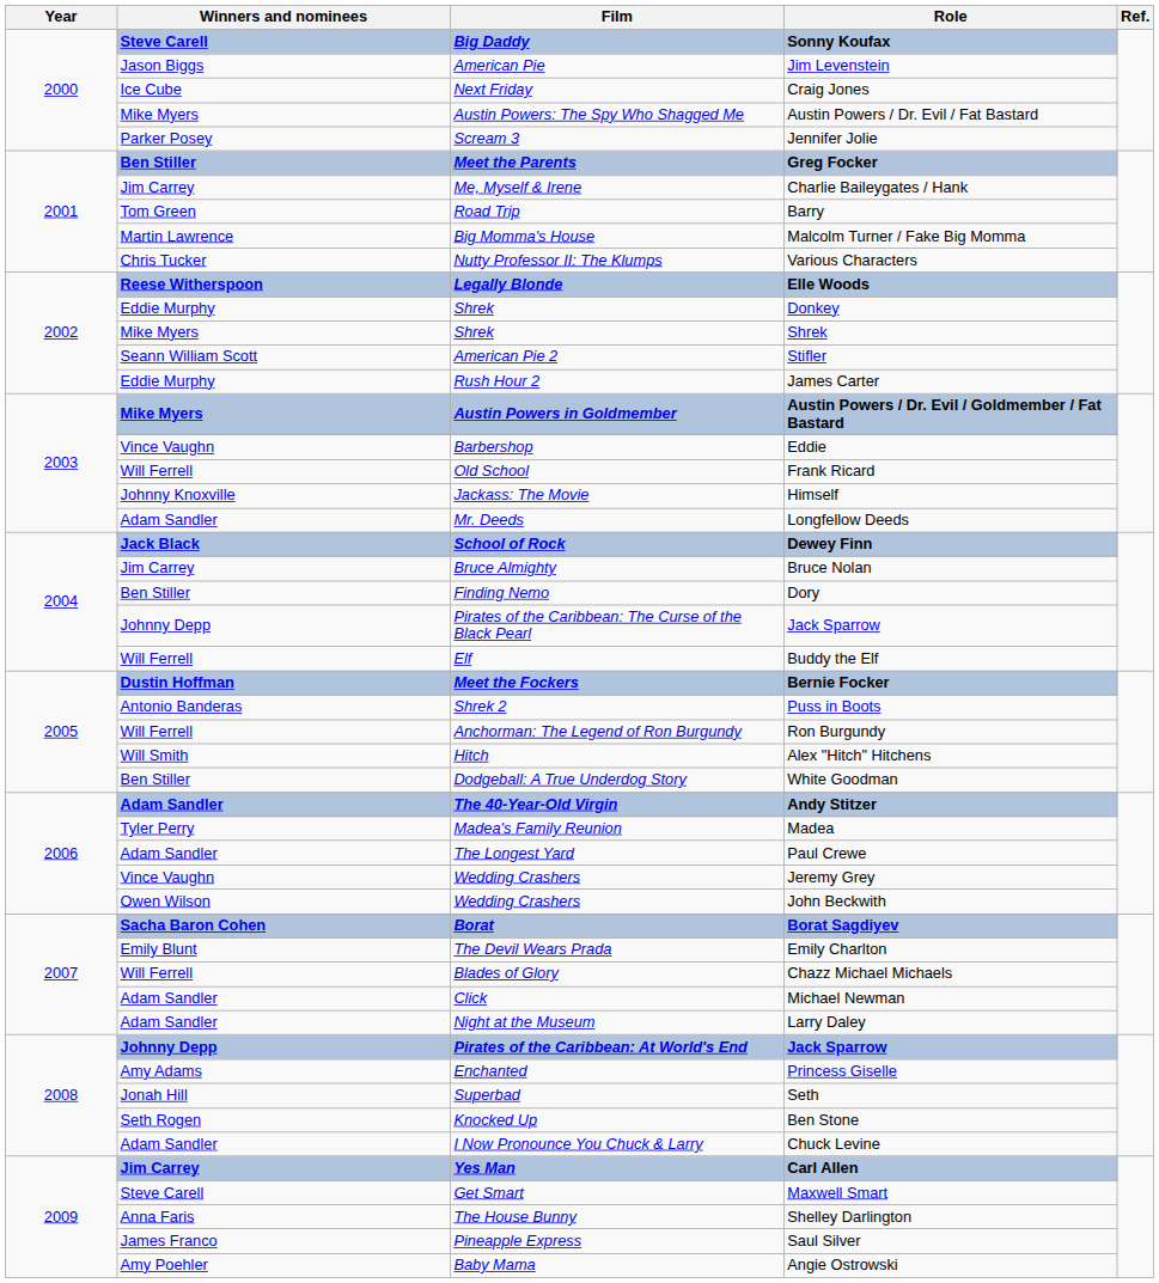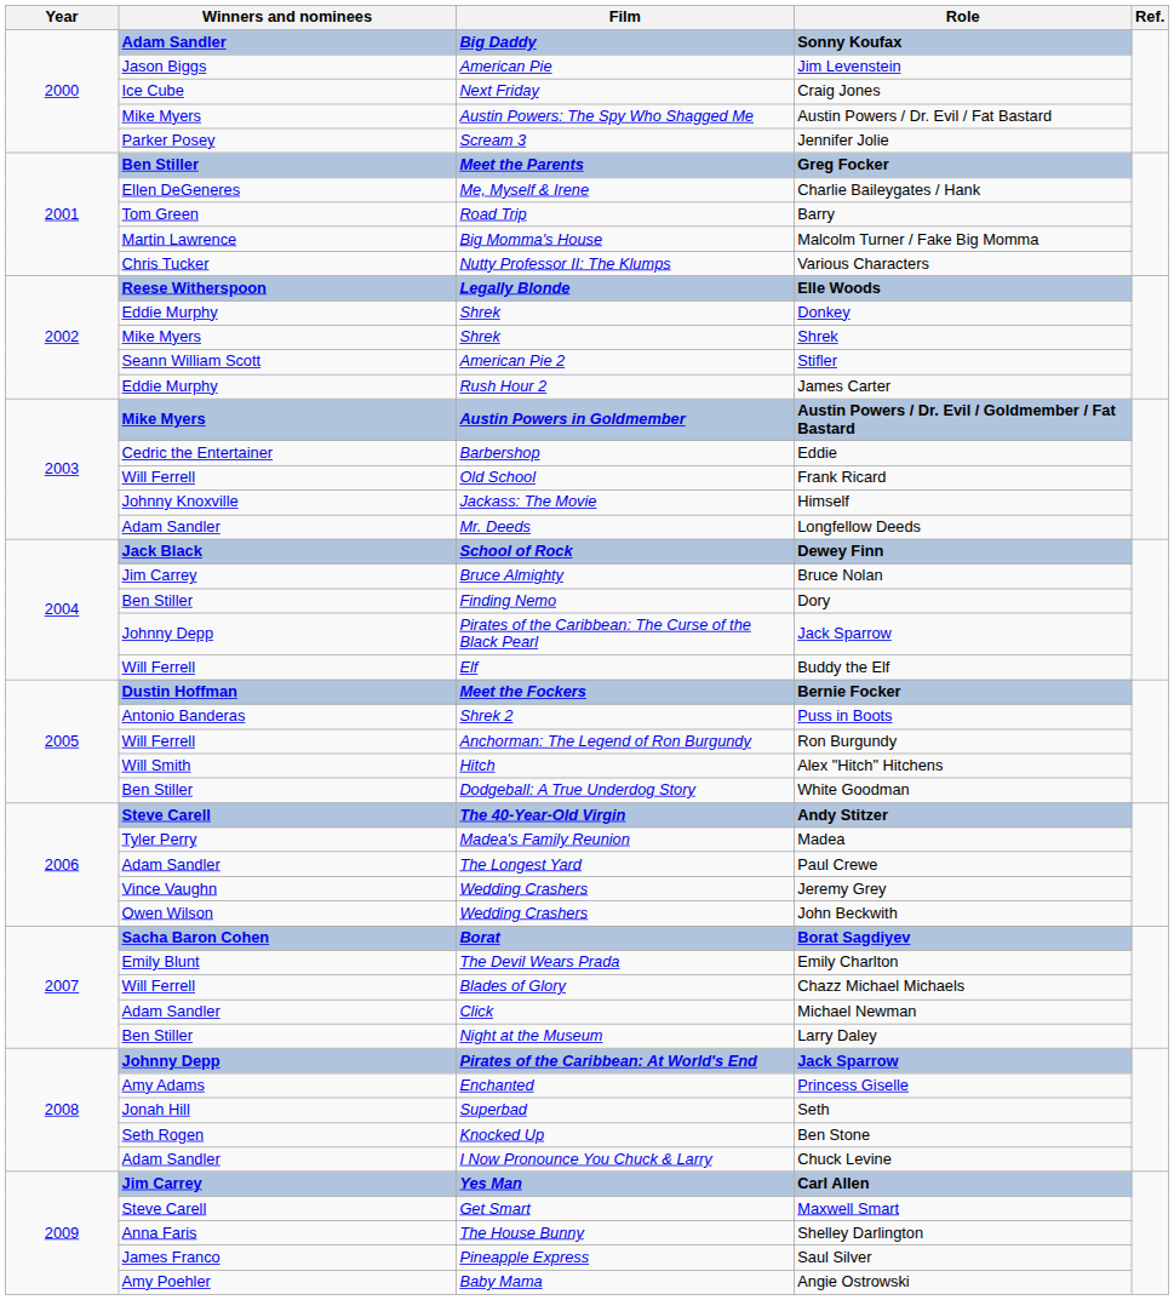Sonny Koufax | Winners and nominees: Steve Carell -> Adam Sandler
Charlie Baileygates / Hank | Winners and nominees: Jim Carrey -> Ellen DeGeneres
Eddie | Winners and nominees: Vince Vaughn -> Cedric the Entertainer
Andy Stitzer | Winners and nominees: Adam Sandler -> Steve Carell
Larry Daley | Winners and nominees: Adam Sandler -> Ben Stiller
